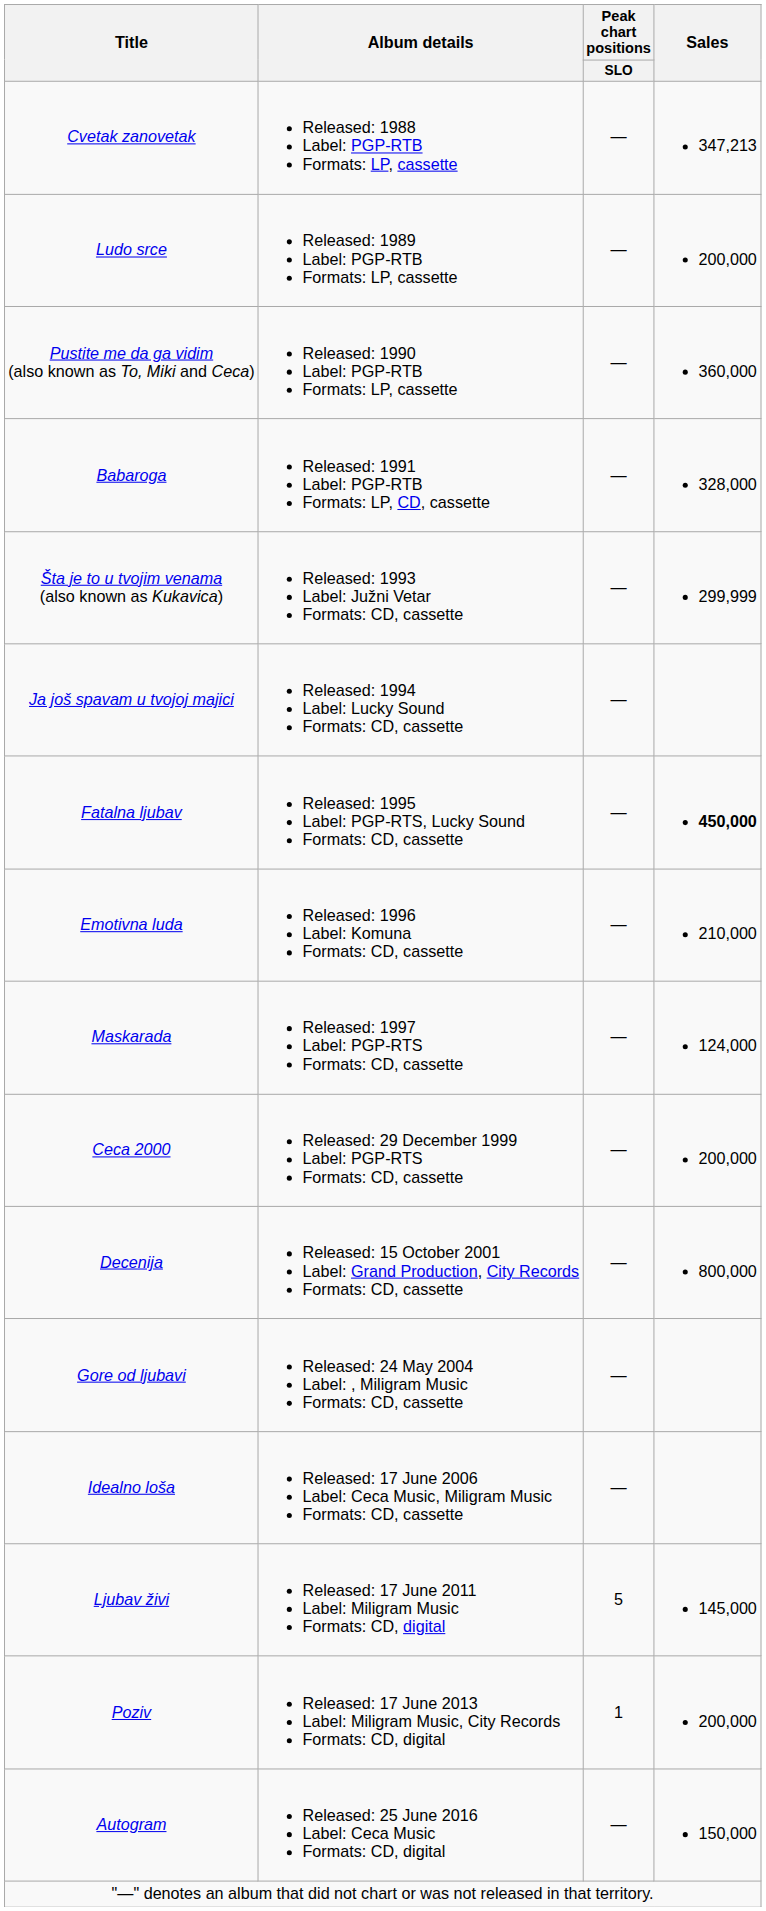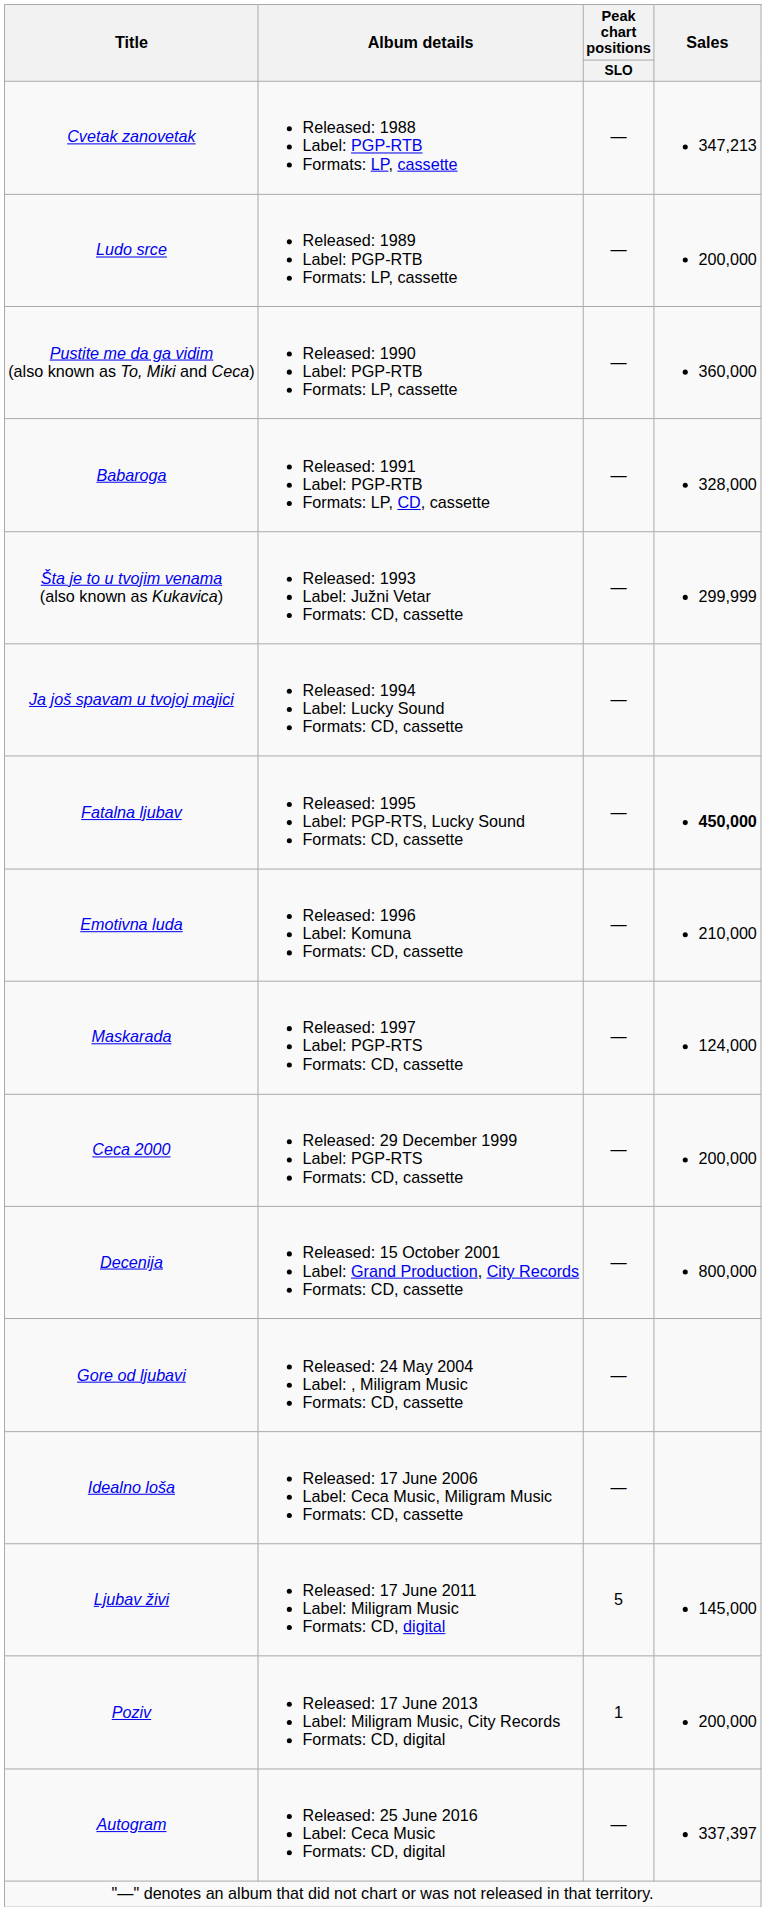Autogram | Sales: 150,000 -> 337,397
